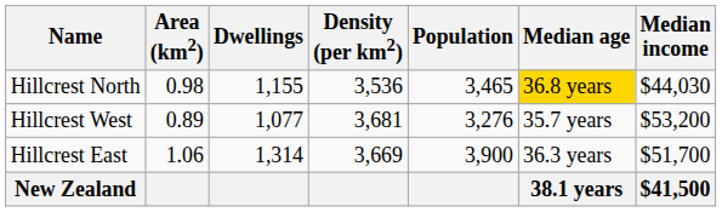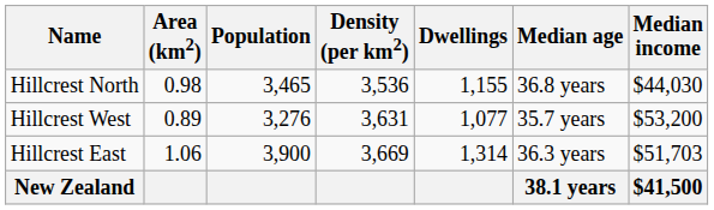columns swapped: Population <-> Dwellings
Hillcrest North | Median age: gold background -> no background
Hillcrest West | Density (per km2): 3,681 -> 3,631
Hillcrest East | Median income: $51,700 -> $51,703
